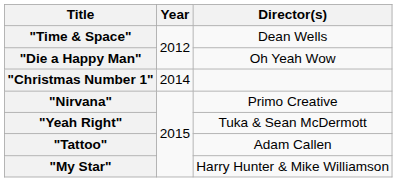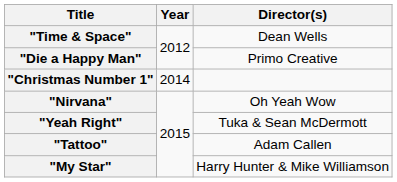"Die a Happy Man" | Director(s): Oh Yeah Wow -> Primo Creative
"Nirvana" | Director(s): Primo Creative -> Oh Yeah Wow
